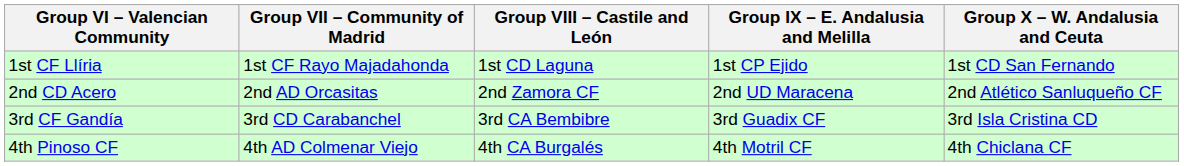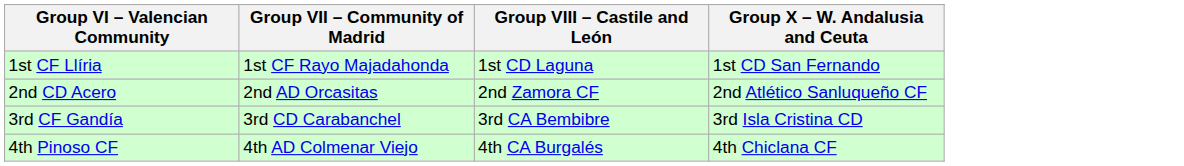- column: Group IX – E. Andalusia and Melilla | 1st CP Ejido | 2nd UD Maracena | 3rd Guadix CF | 4th Motril CF
